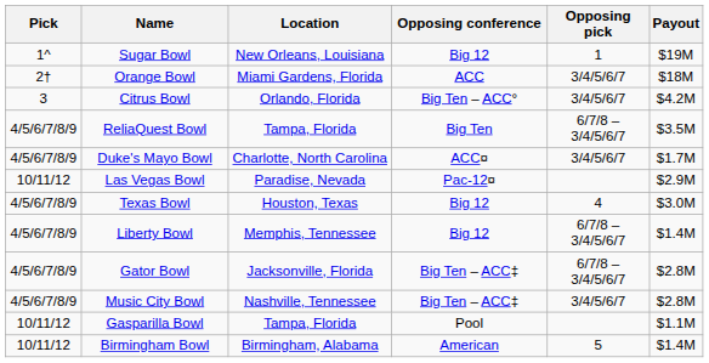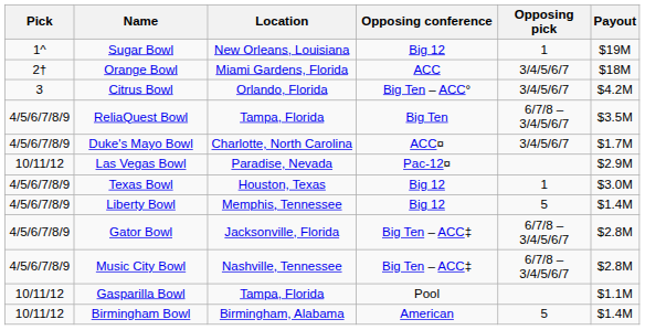Texas Bowl | Opposing pick: 4 -> 1
Liberty Bowl | Opposing pick: 6/7/8 – 3/4/5/6/7 -> 5
Music City Bowl | Opposing pick: 3/4/5/6/7 -> 6/7/8 – 3/4/5/6/7
